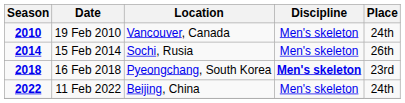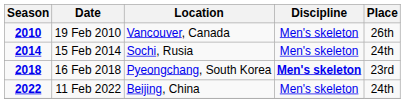19 Feb 2010 | Place: 24th -> 26th
15 Feb 2014 | Place: 26th -> 24th
